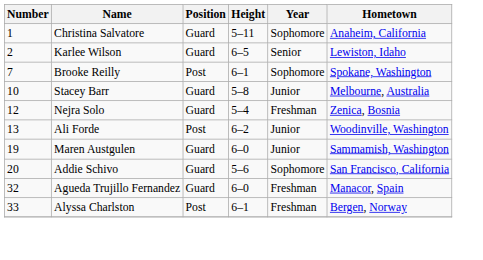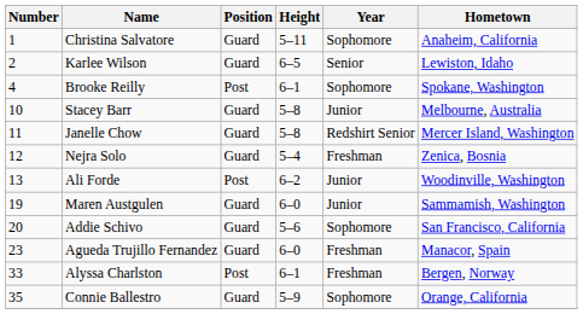Brooke Reilly | Number: 7 -> 4
+ row: 11 | Janelle Chow | Guard | 5–8 | Redshirt Senior | Mercer Island, Washington
Agueda Trujillo Fernandez | Number: 32 -> 23
+ row: 35 | Connie Ballestro | Guard | 5–9 | Sophomore | Orange, California
